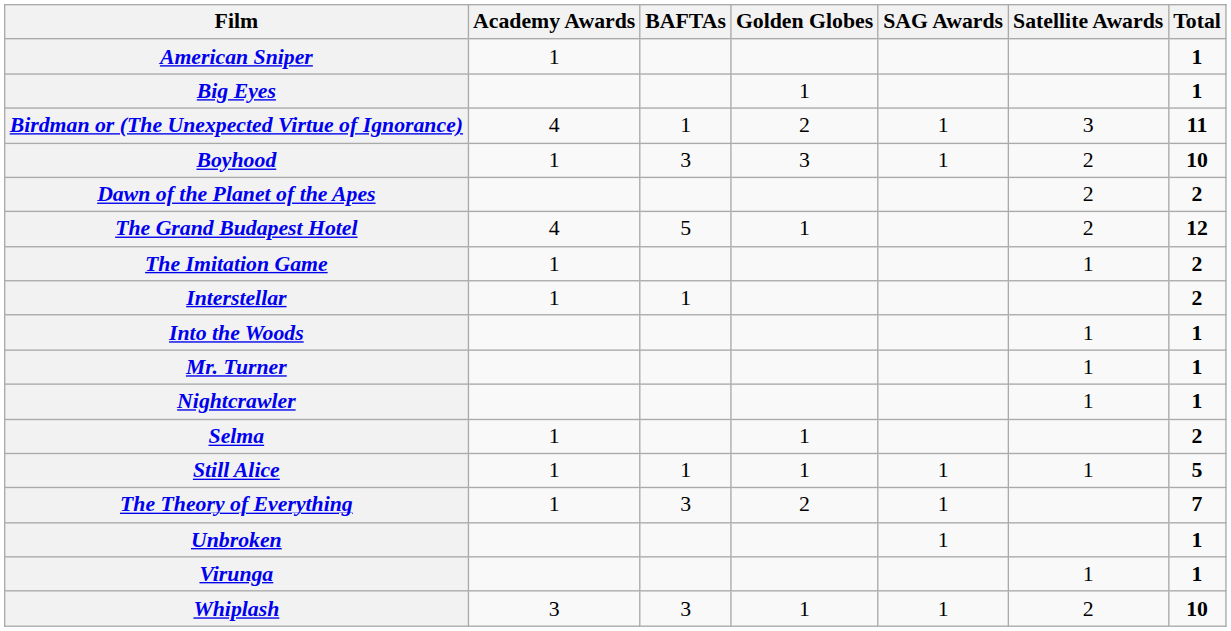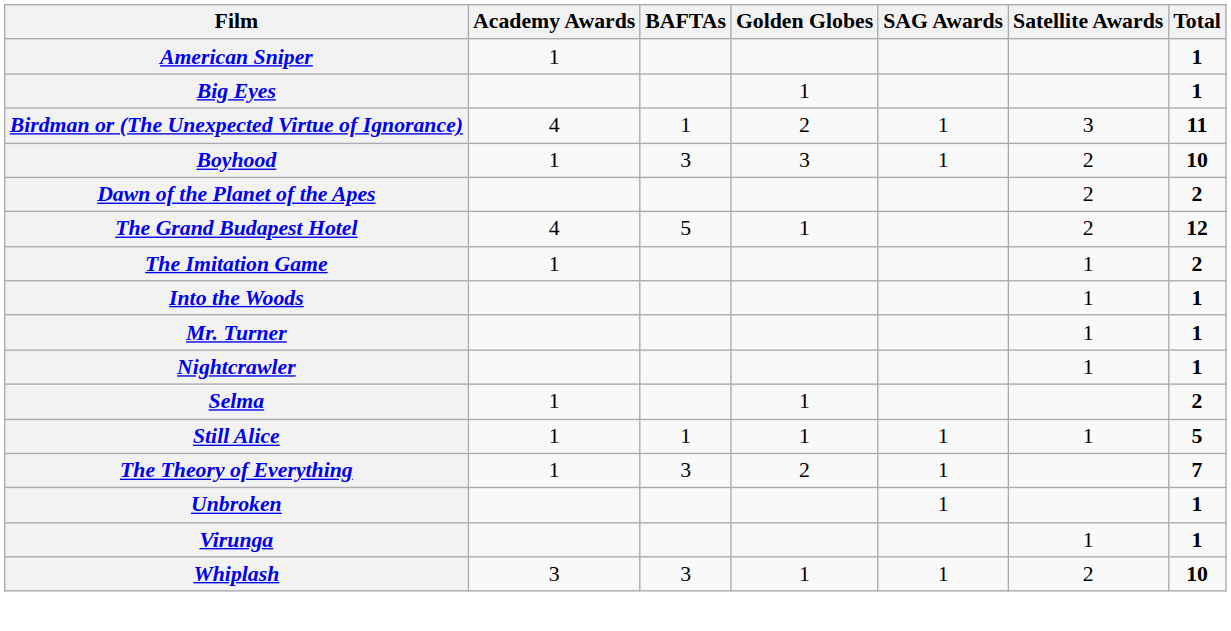- row: Interstellar | 1 | 1 | 2
